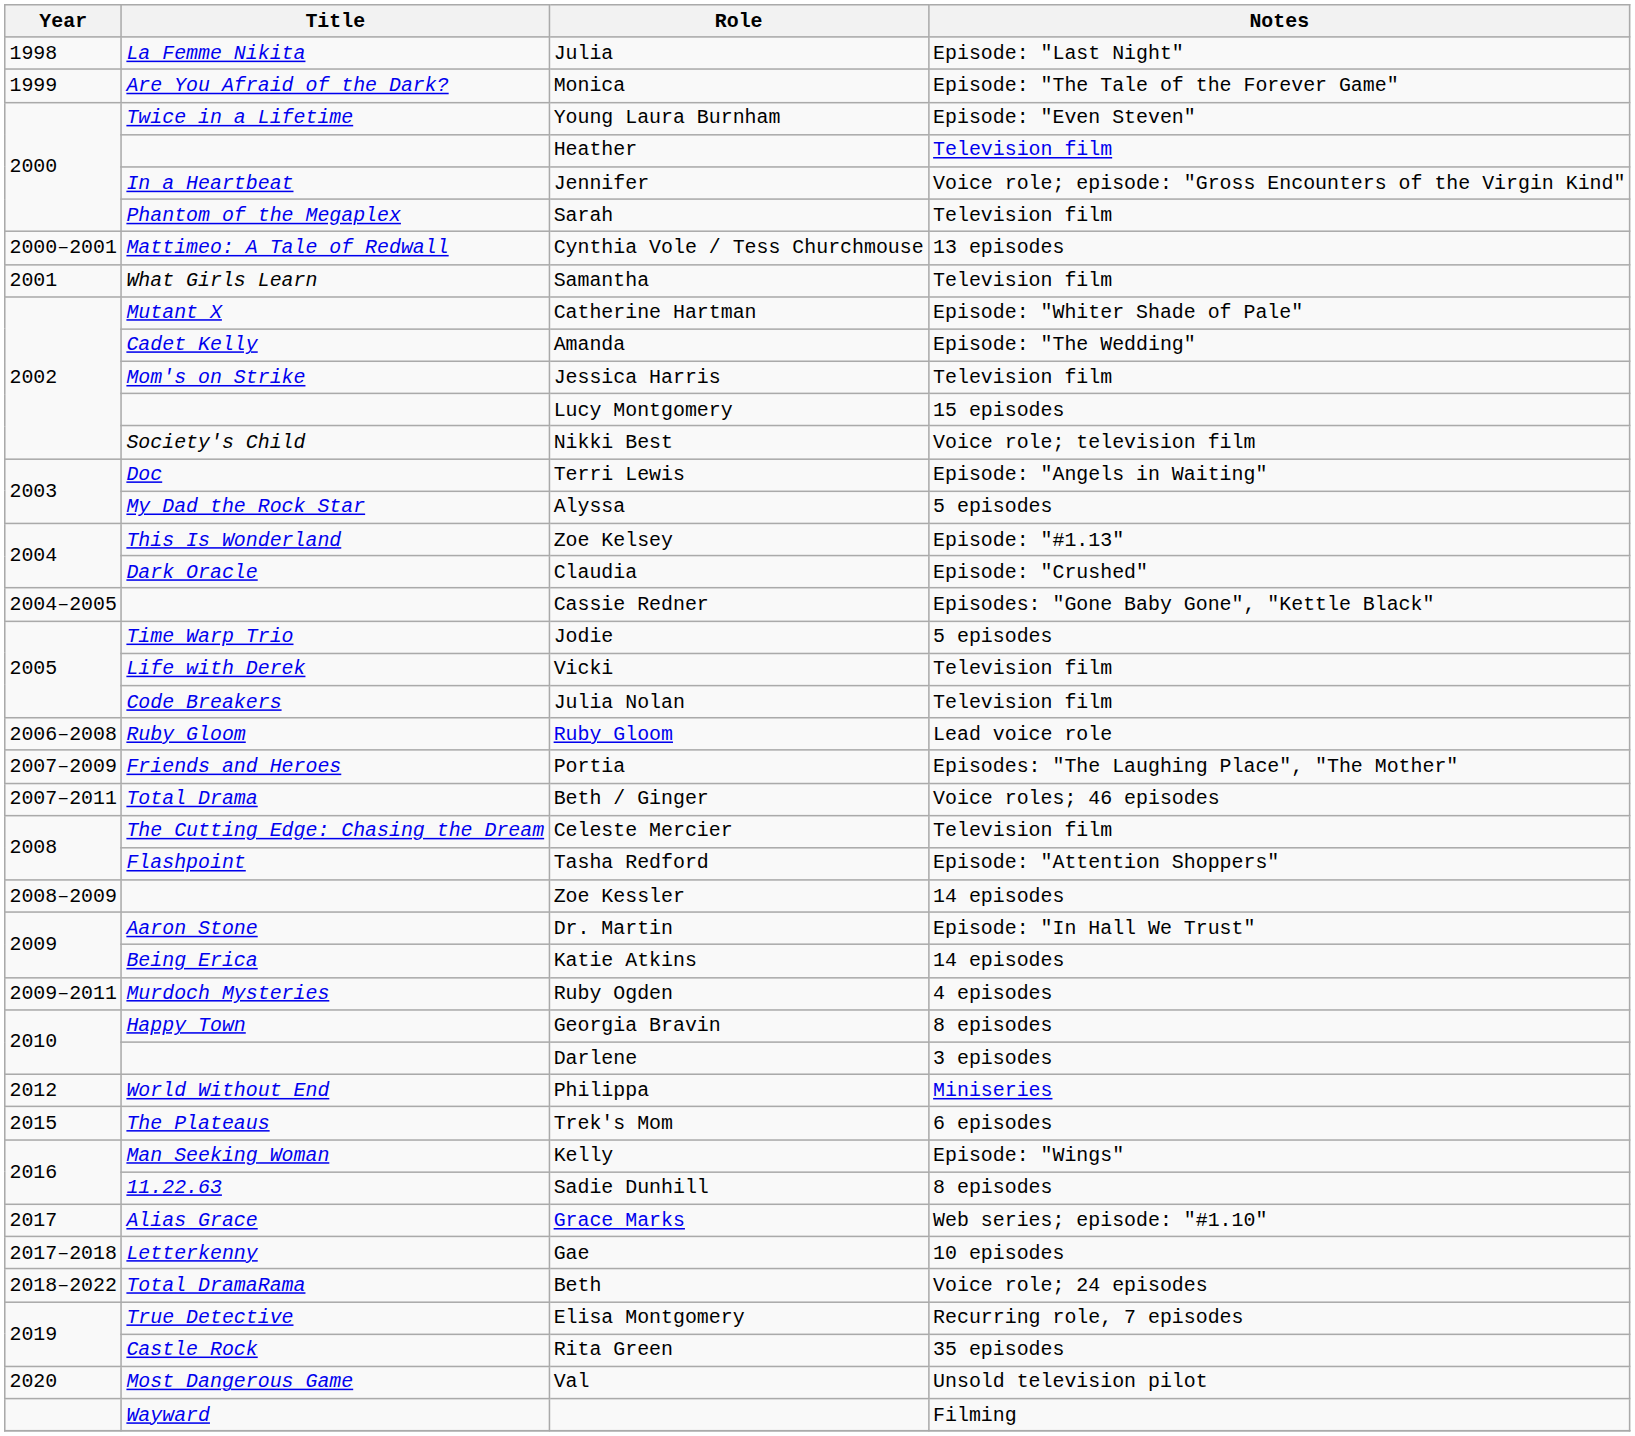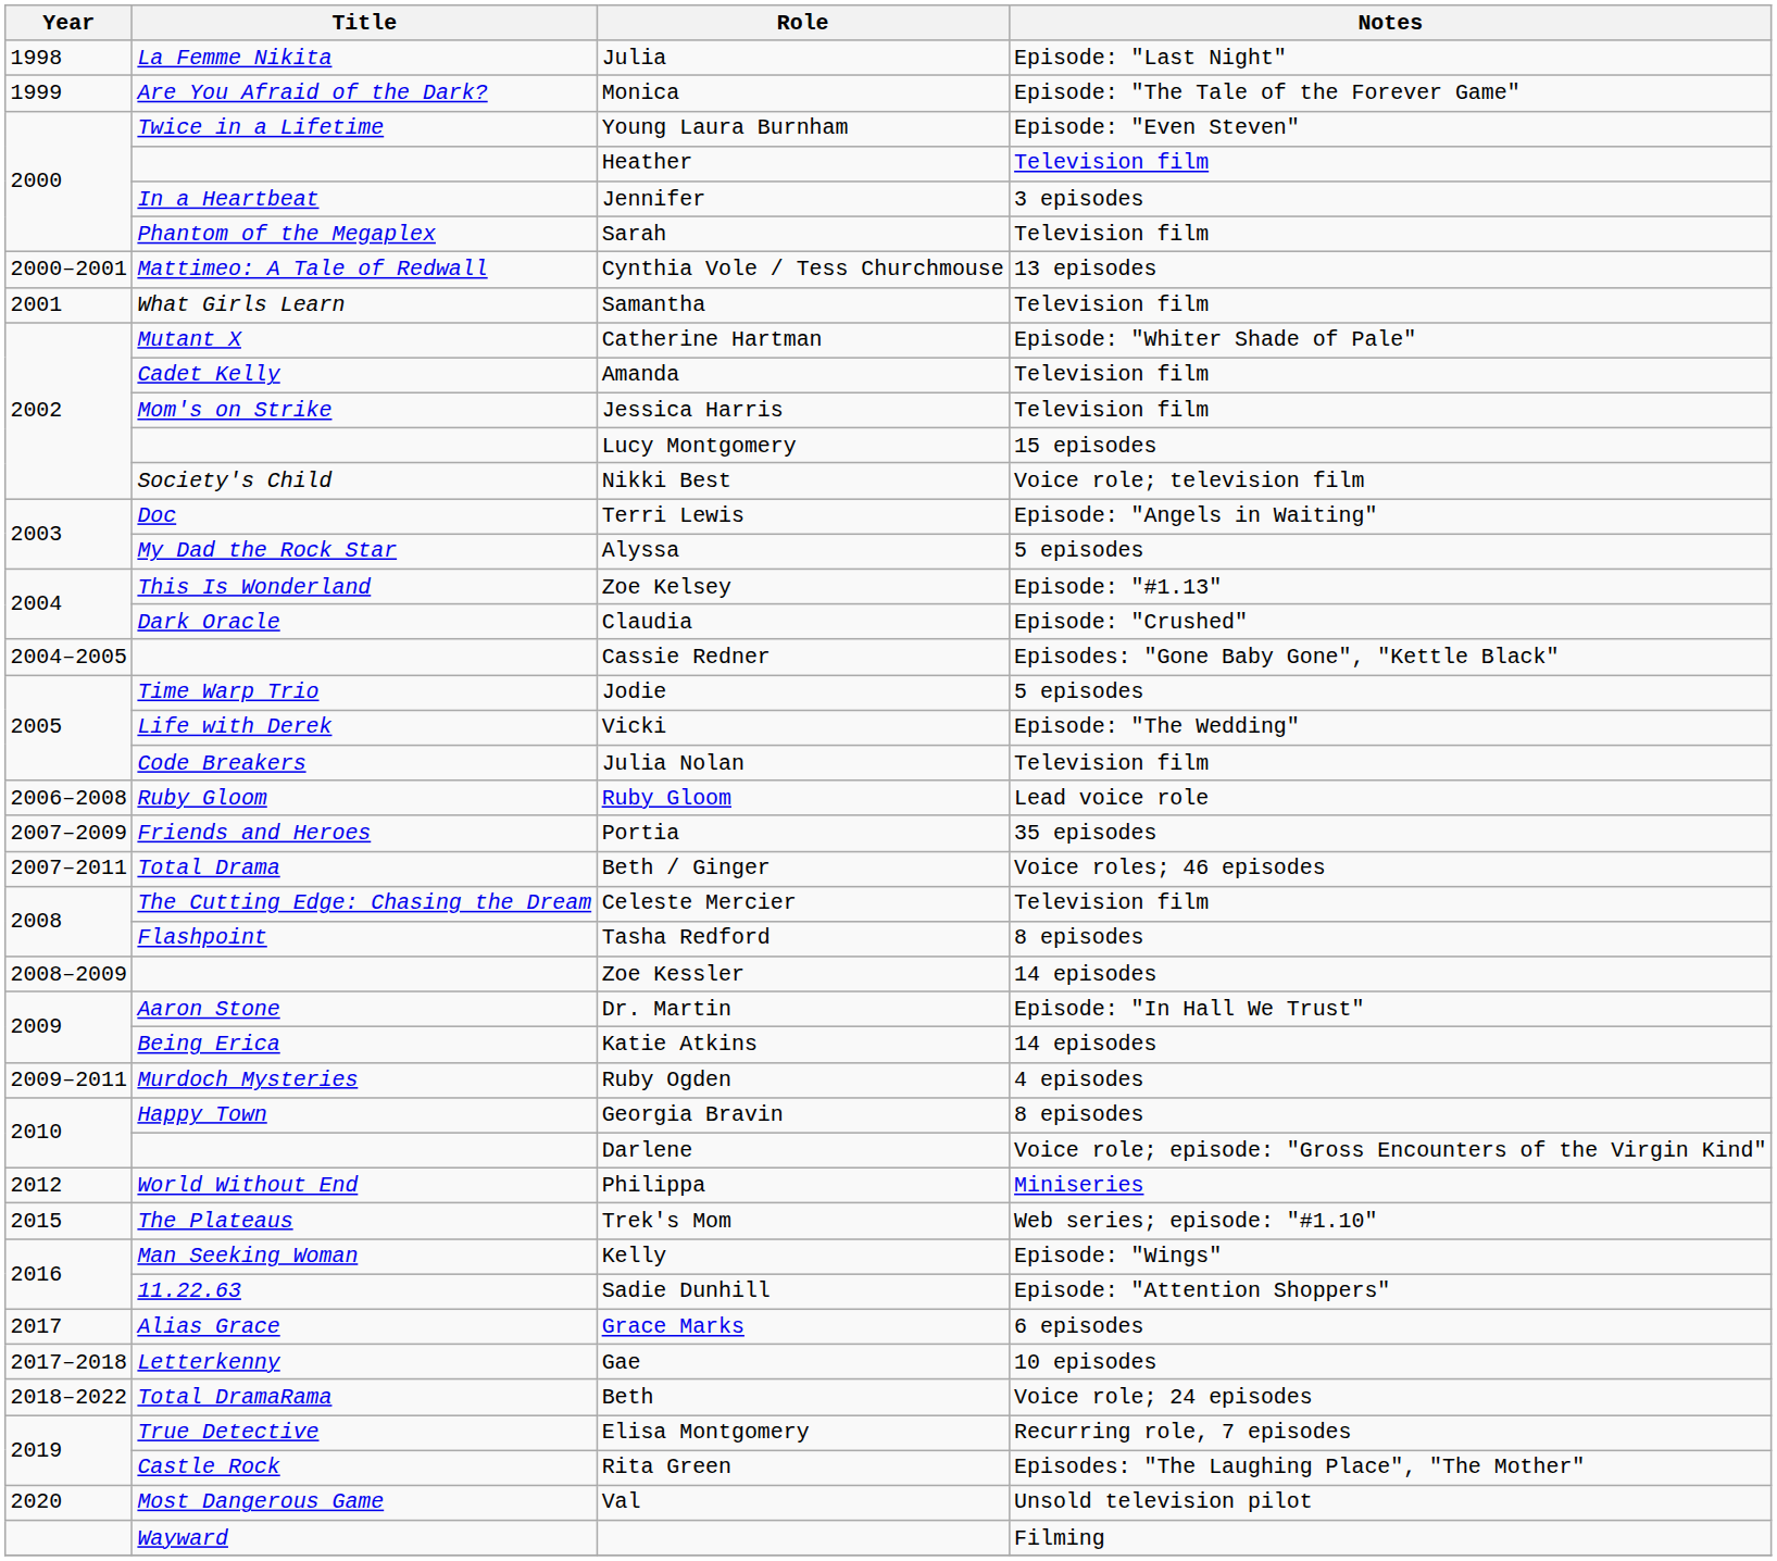Jennifer | Notes: Voice role; episode: "Gross Encounters of the Virgin Kind" -> 3 episodes
Amanda | Notes: Episode: "The Wedding" -> Television film
Vicki | Notes: Television film -> Episode: "The Wedding"
Portia | Notes: Episodes: "The Laughing Place", "The Mother" -> 35 episodes
Tasha Redford | Notes: Episode: "Attention Shoppers" -> 8 episodes
Darlene | Notes: 3 episodes -> Voice role; episode: "Gross Encounters of the Virgin Kind"
Trek's Mom | Notes: 6 episodes -> Web series; episode: "#1.10"
Sadie Dunhill | Notes: 8 episodes -> Episode: "Attention Shoppers"
Grace Marks | Notes: Web series; episode: "#1.10" -> 6 episodes
Rita Green | Notes: 35 episodes -> Episodes: "The Laughing Place", "The Mother"
